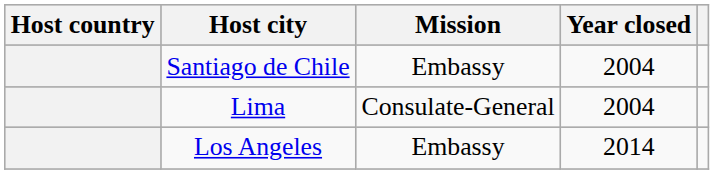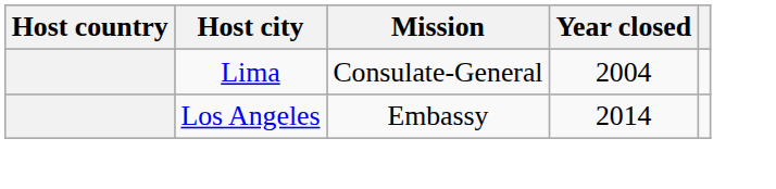- row: Santiago de Chile | Embassy | 2004
